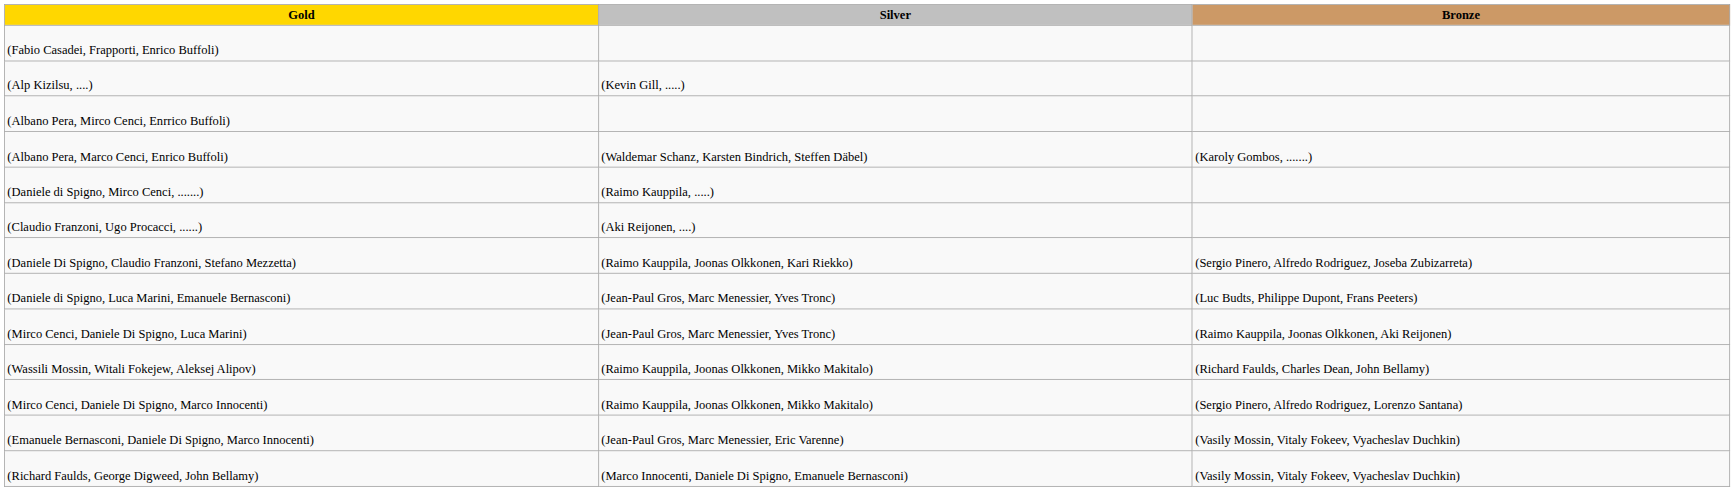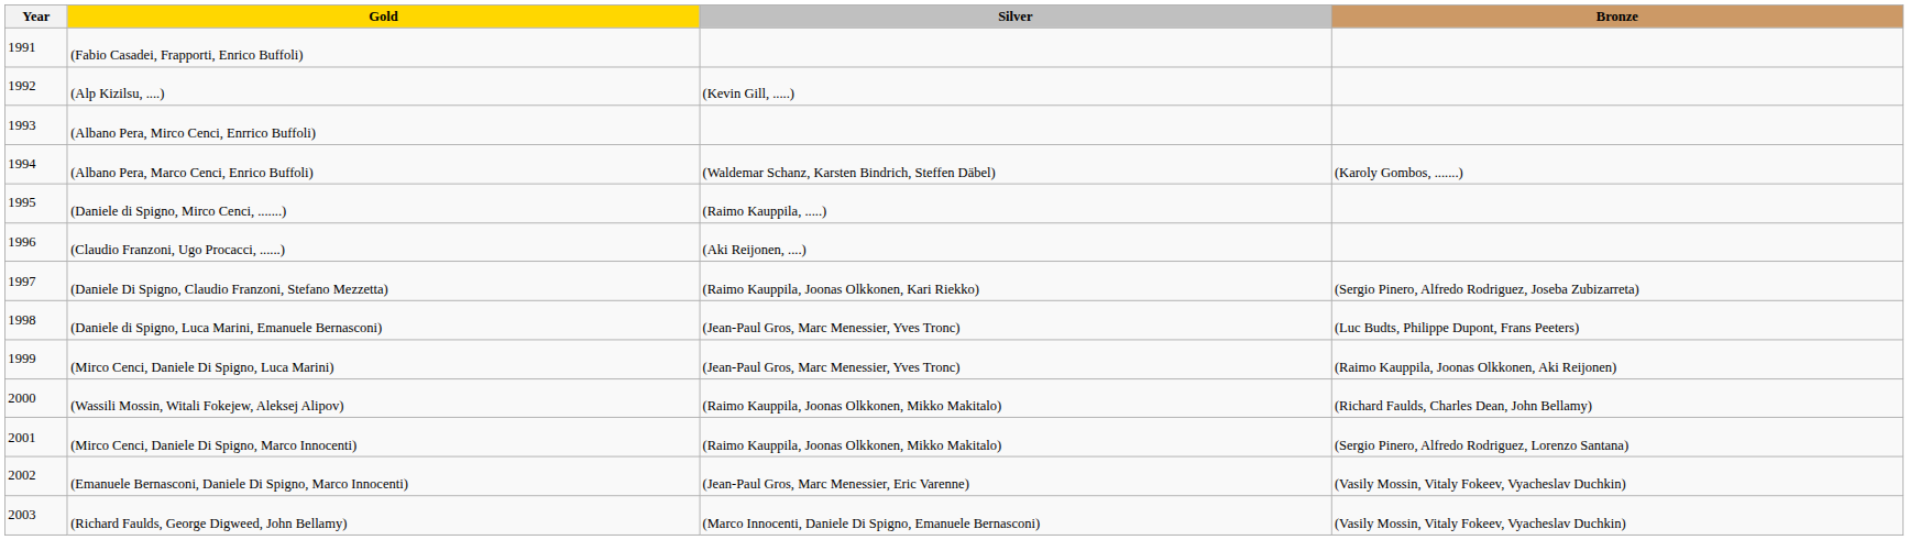+ column: Year | 1991 | 1992 | 1993 | 1994 | 1995 | 1996 | 1997 | 1998 | 1999 | 2000 | 2001 | 2002 | 2003
